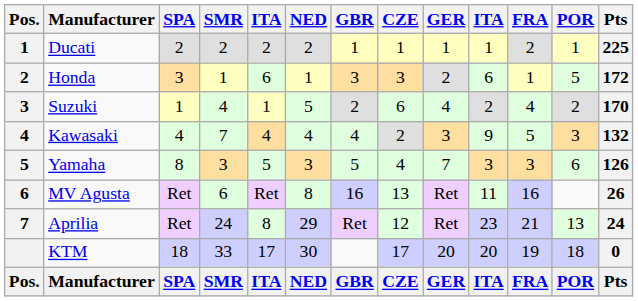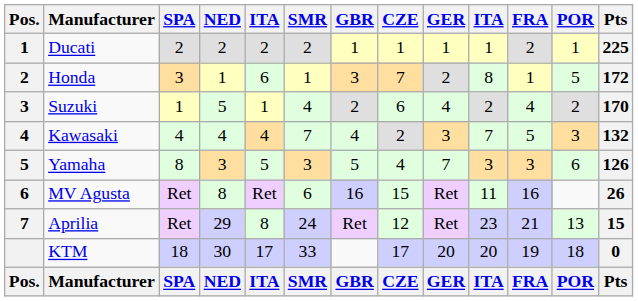columns swapped: NED <-> SMR
Honda | CZE: 3 -> 7
Honda | column 10: 6 -> 8
Kawasaki | column 10: 9 -> 7
MV Agusta | CZE: 13 -> 15
Aprilia | Pts: 24 -> 15
